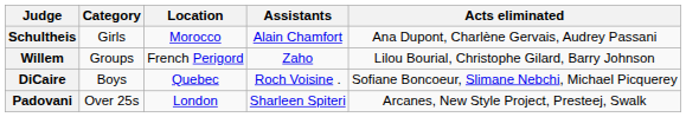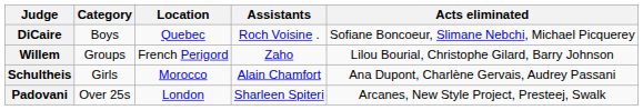rows swapped: DiCaire <-> Schultheis
